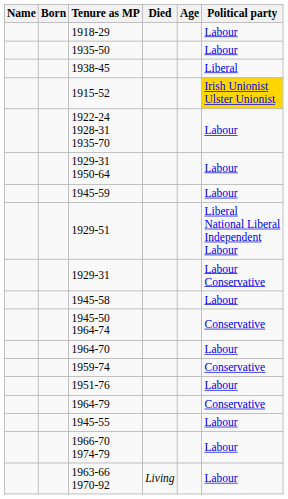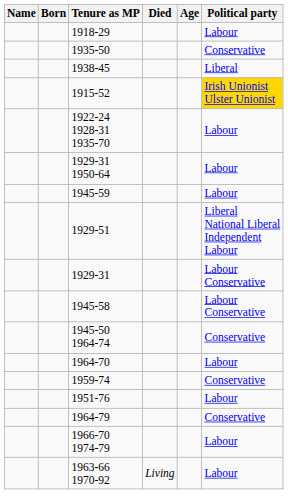1935-50 | Political party: Labour -> Conservative
1945-58 | Political party: Labour -> Labour Conservative
- row: 1945-55 | Labour
